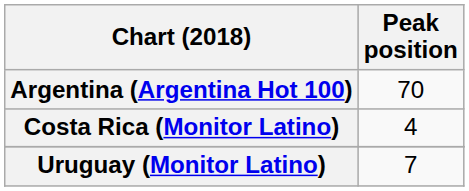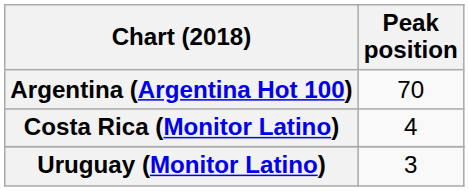Uruguay (Monitor Latino) | Peak position: 7 -> 3
